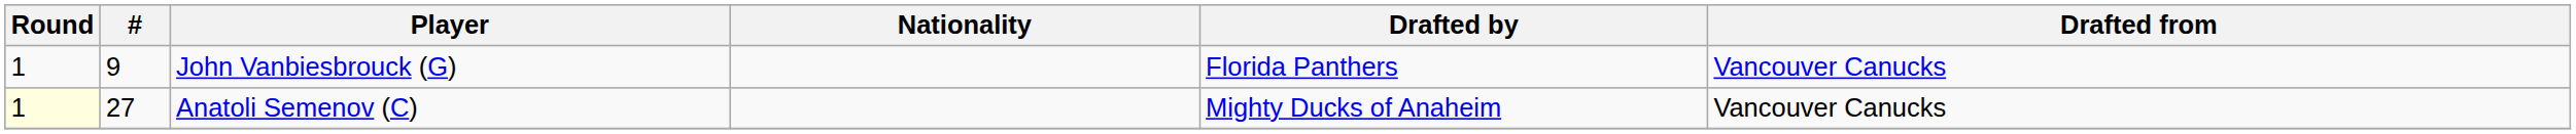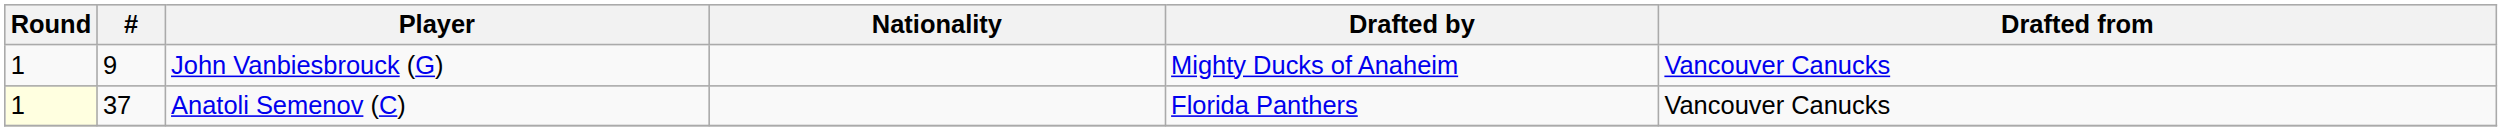John Vanbiesbrouck (G) | Drafted by: Florida Panthers -> Mighty Ducks of Anaheim
Anatoli Semenov (C) | #: 27 -> 37
Anatoli Semenov (C) | Drafted by: Mighty Ducks of Anaheim -> Florida Panthers
